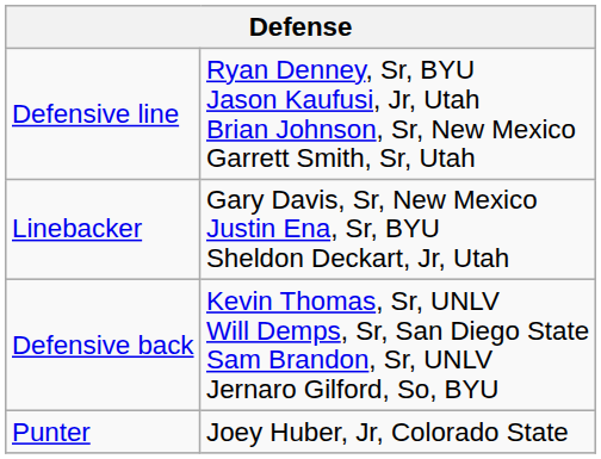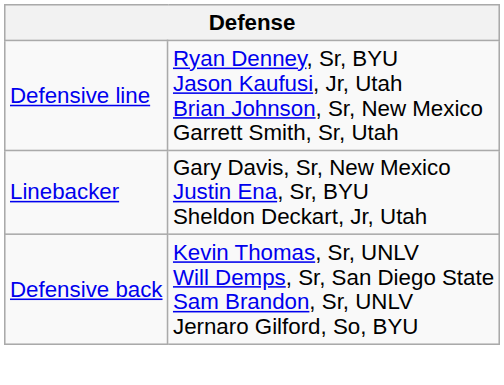- row: Punter | Joey Huber, Jr, Colorado State
